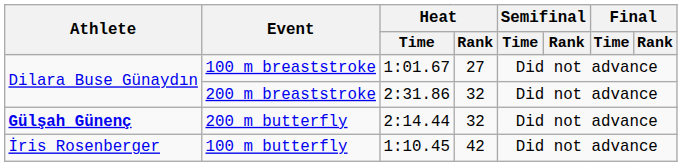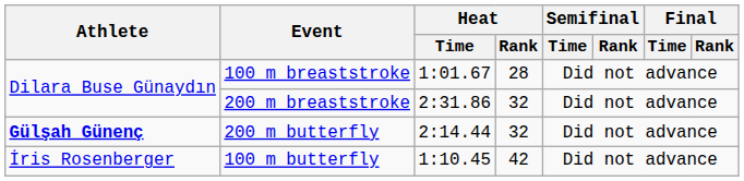100 m breaststroke | Heat / Rank: 27 -> 28
